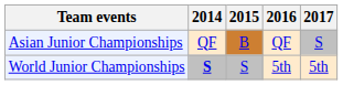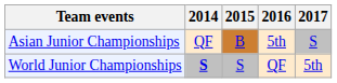Asian Junior Championships | 2016: QF -> 5th
World Junior Championships | 2016: 5th -> QF
